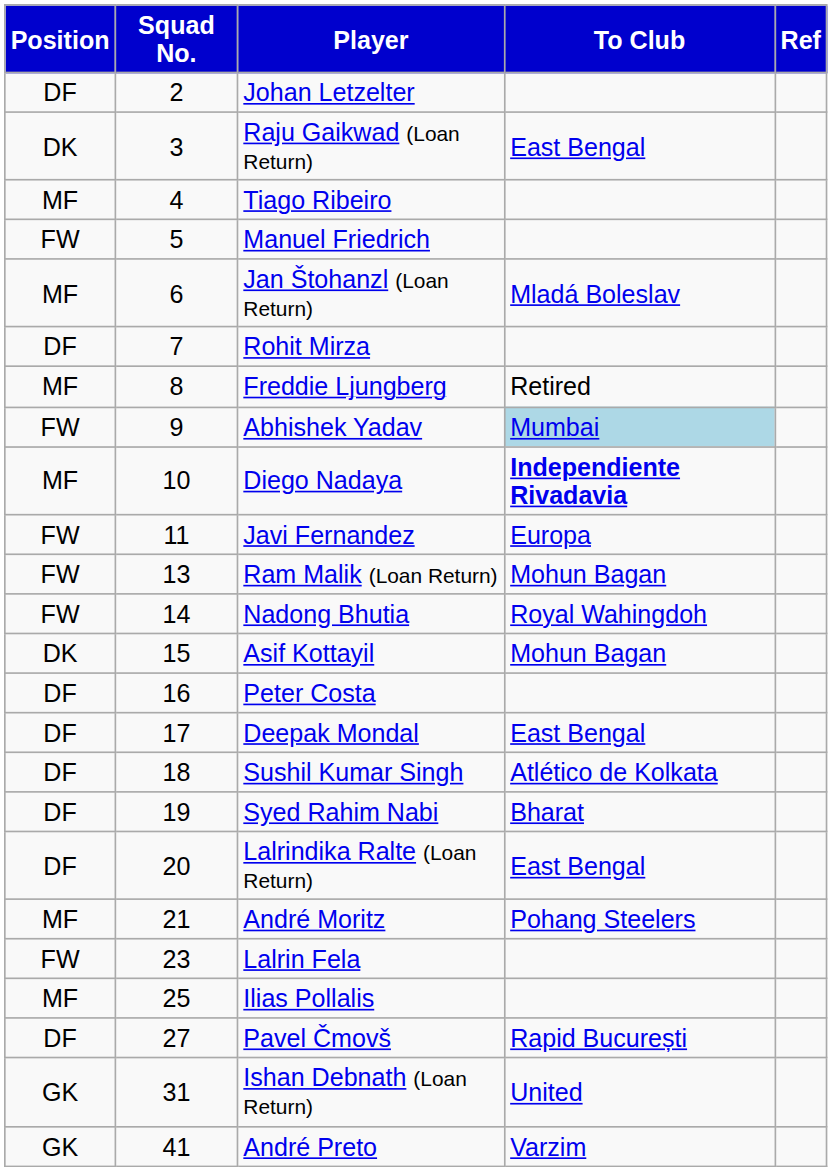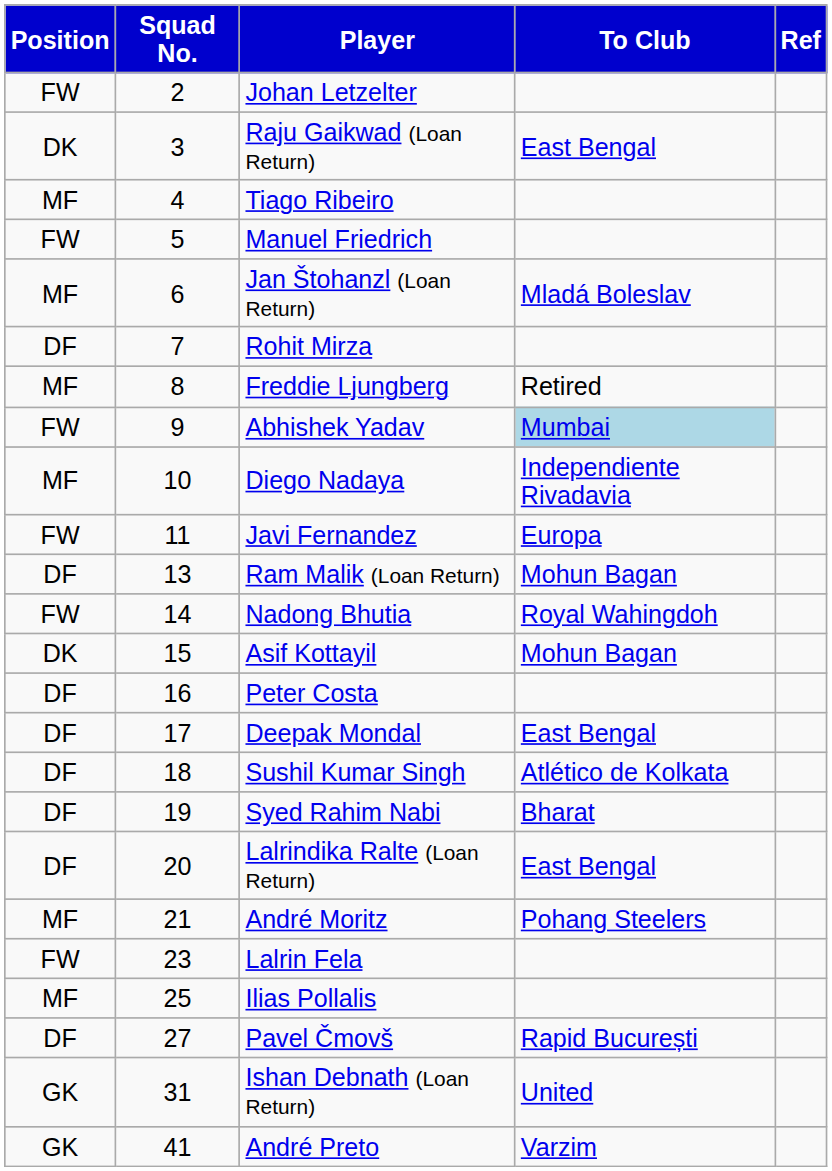Johan Letzelter | Position: DF -> FW
Diego Nadaya | To Club: bold -> normal
Ram Malik (Loan Return) | Position: FW -> DF
